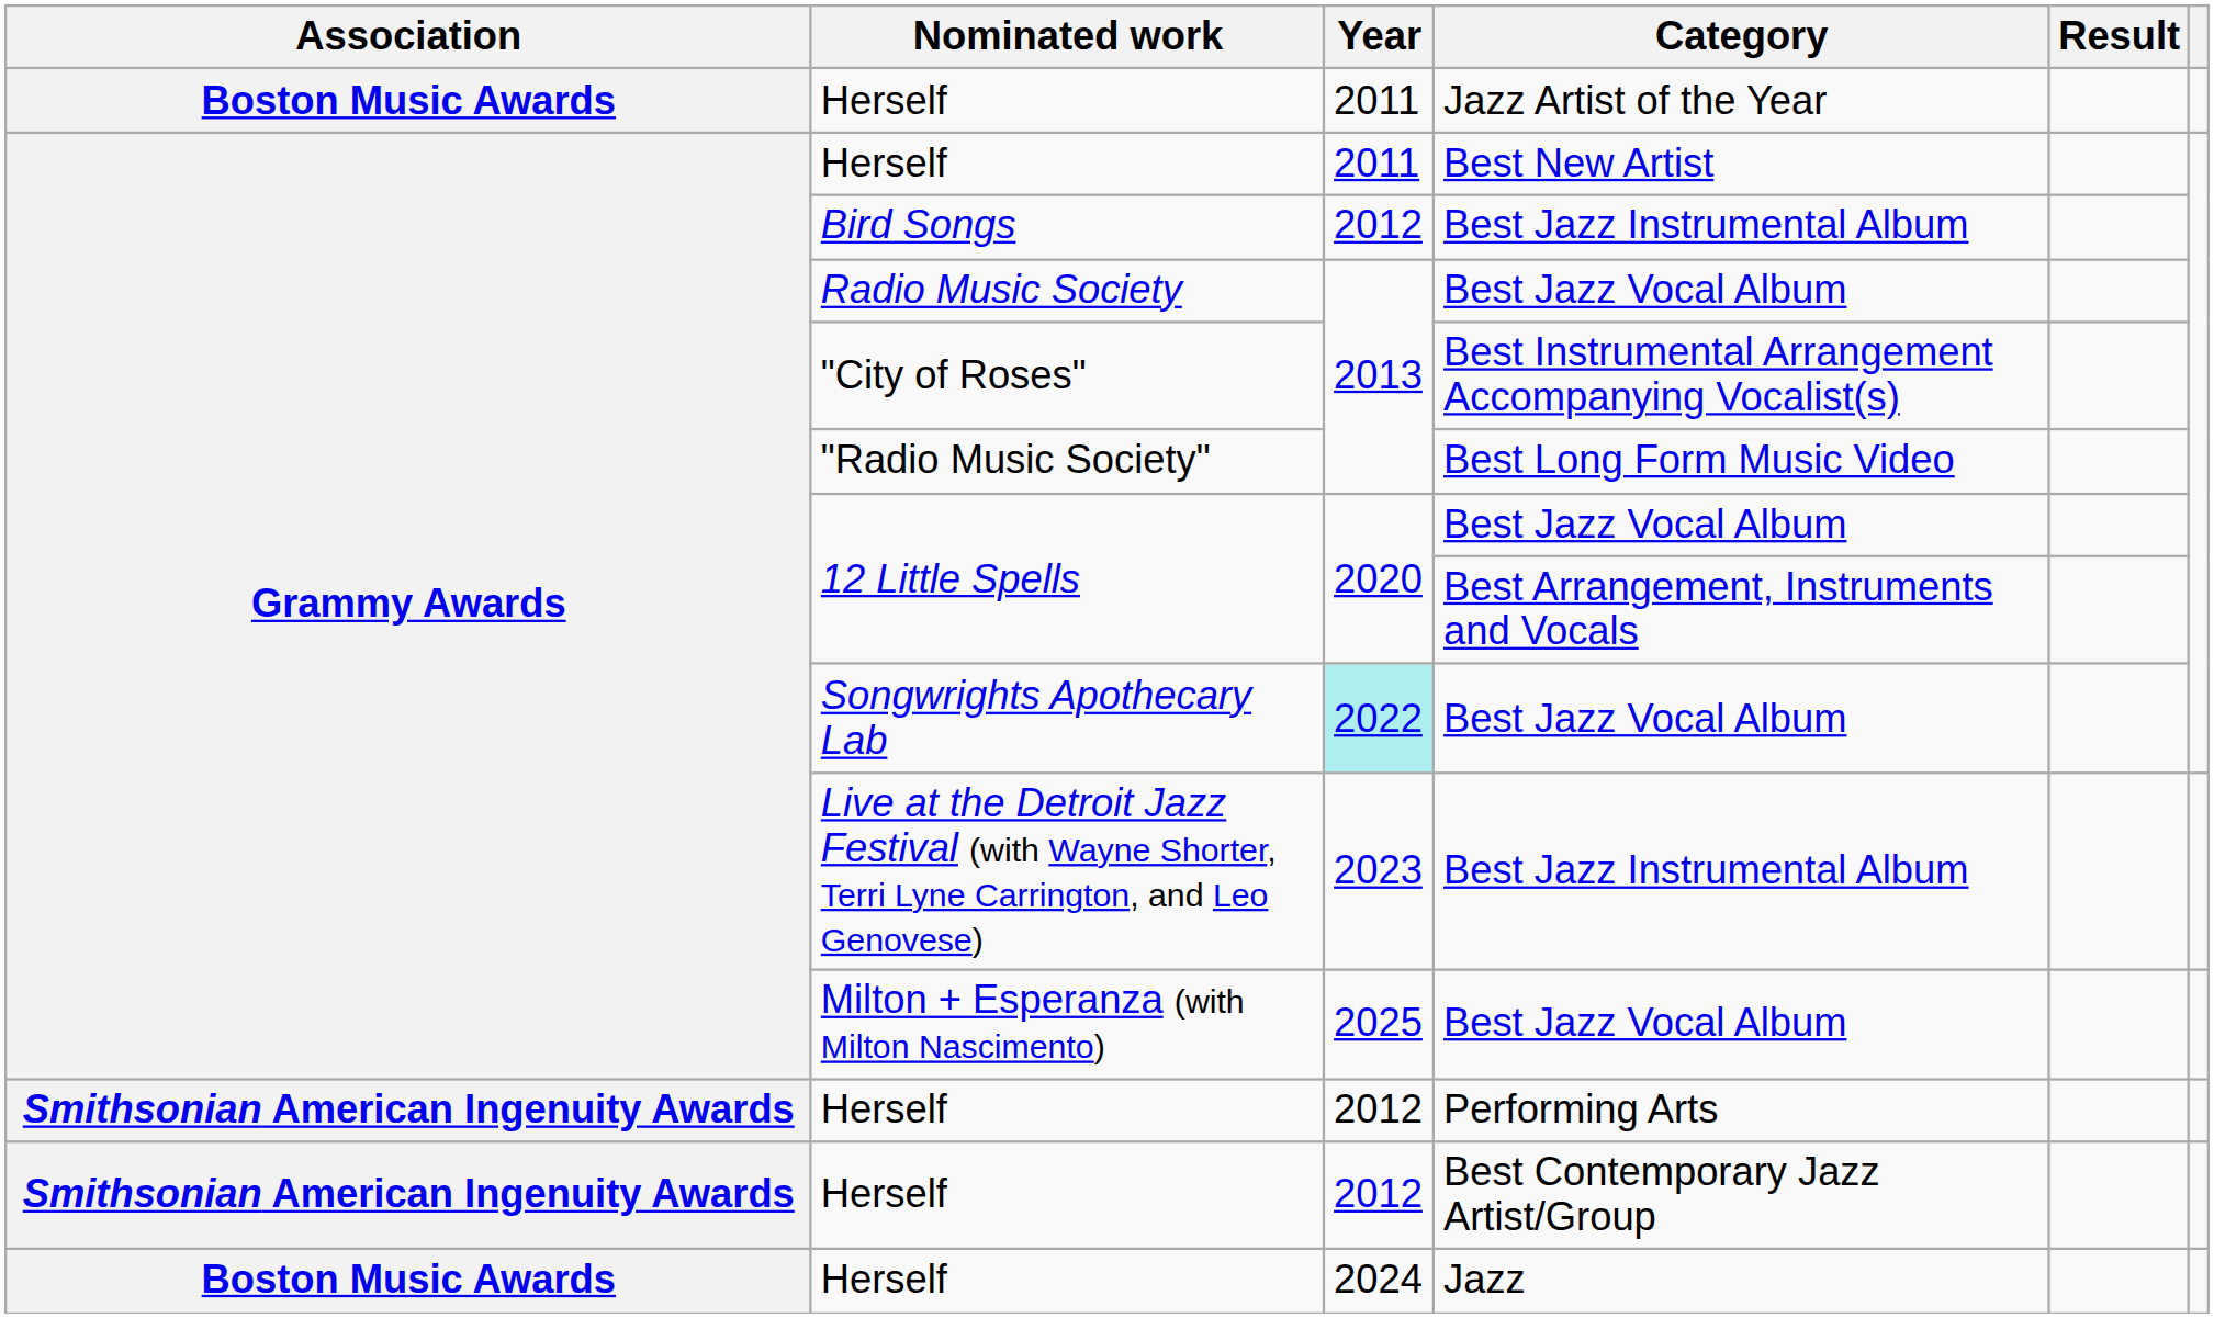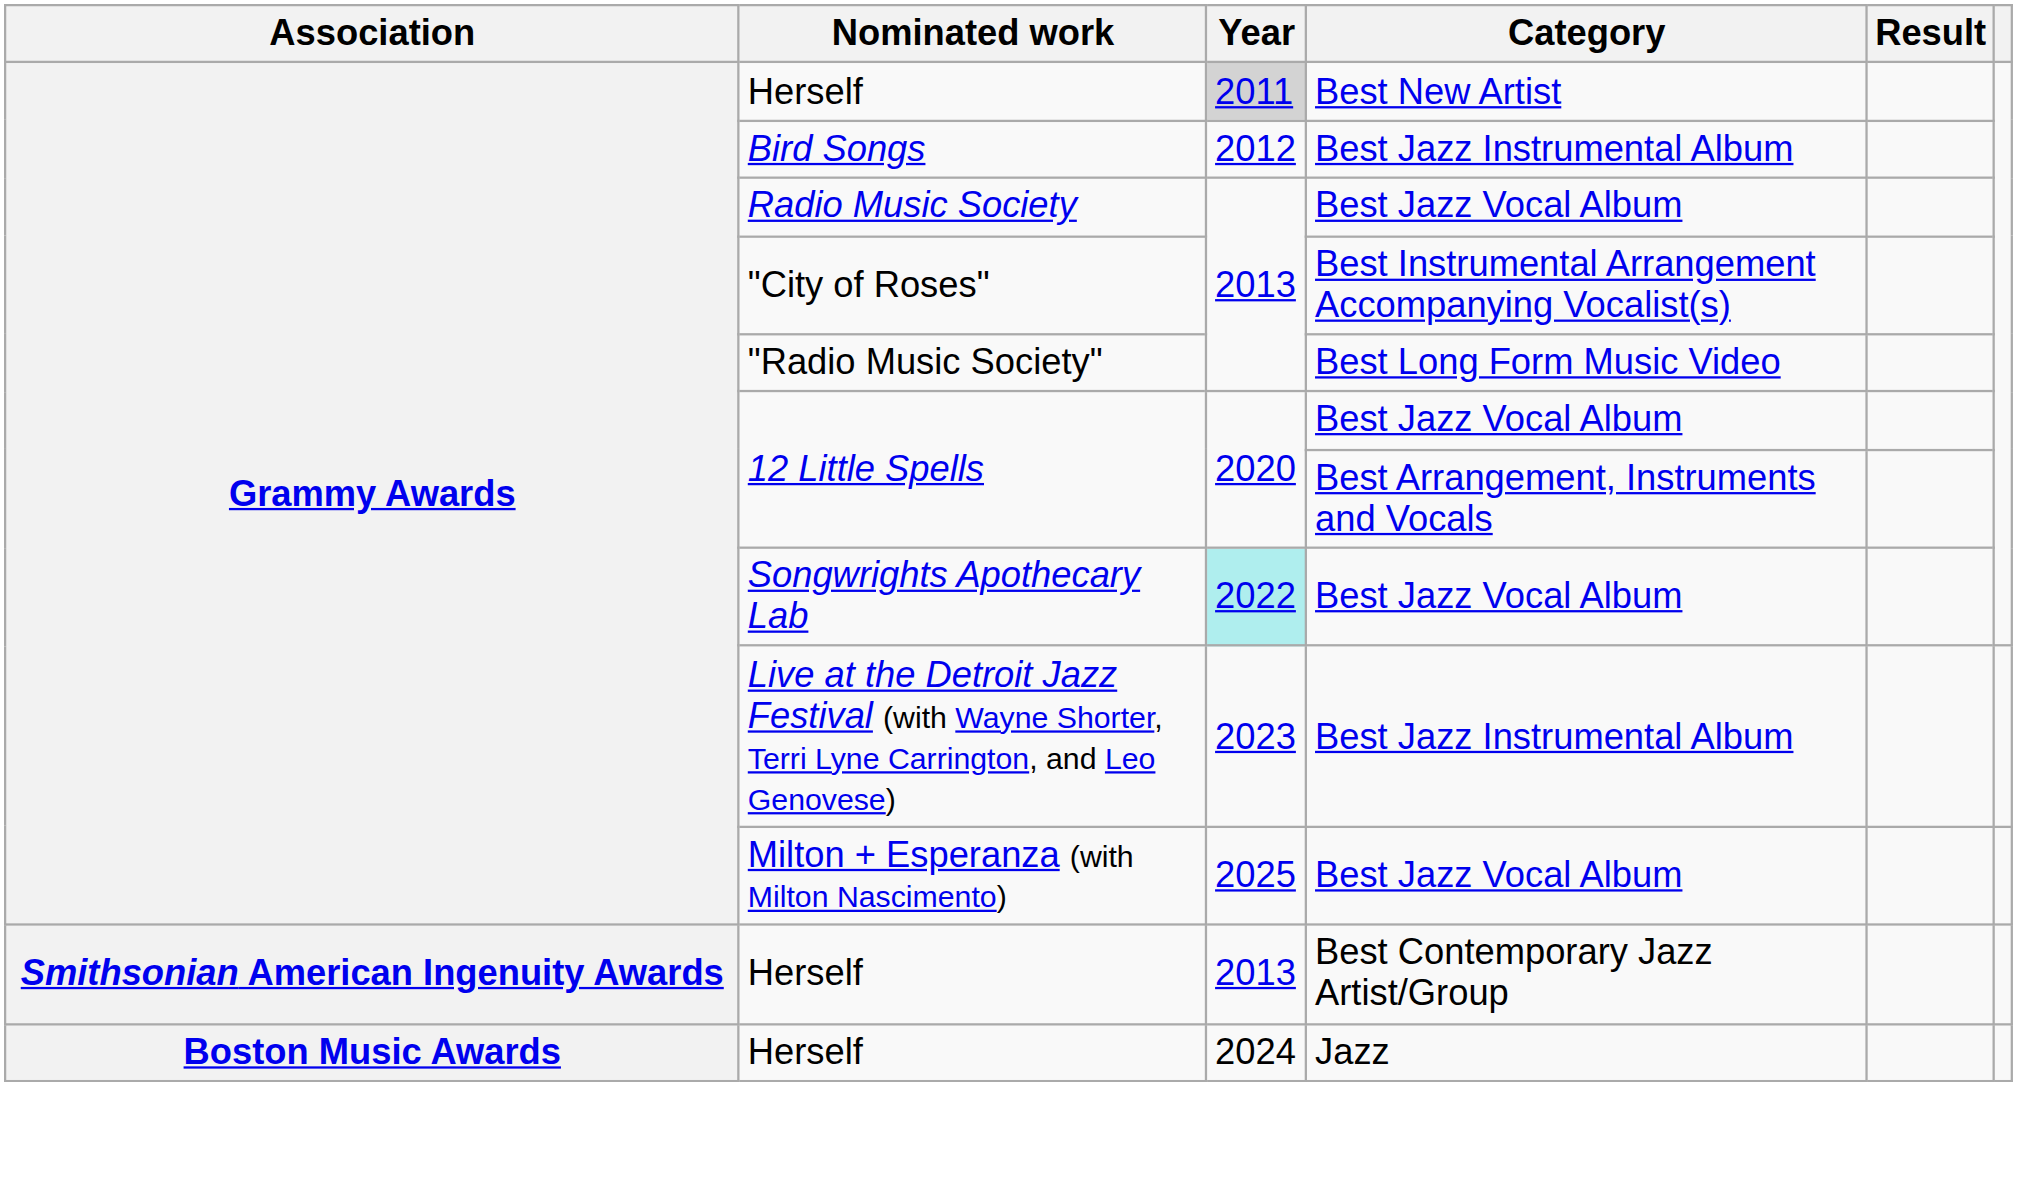- row: Boston Music Awards | Herself | 2011 | Jazz Artist of the Year
Best New Artist | Year: no background -> lightgrey background
- row: Smithsonian American Ingenuity Awards | Herself | 2012 | Performing Arts
Best Contemporary Jazz Artist/Group | Year: 2012 -> 2013
